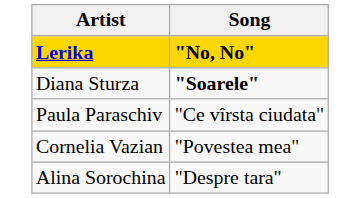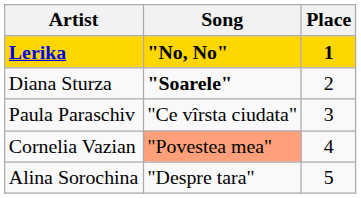+ column: Place | 1 | 2 | 3 | 4 | 5
Cornelia Vazian | Song: no background -> lightsalmon background
